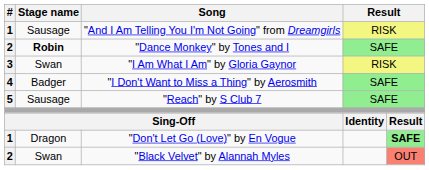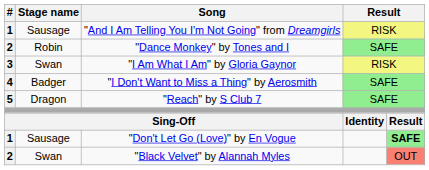"Dance Monkey" by Tones and I | Stage name: bold -> normal
"Reach" by S Club 7 | Stage name: Sausage -> Dragon
"Don't Let Go (Love)" by En Vogue | Stage name: Dragon -> Sausage
